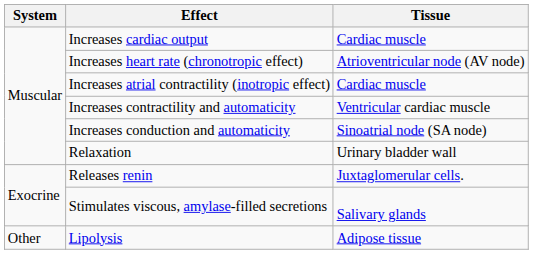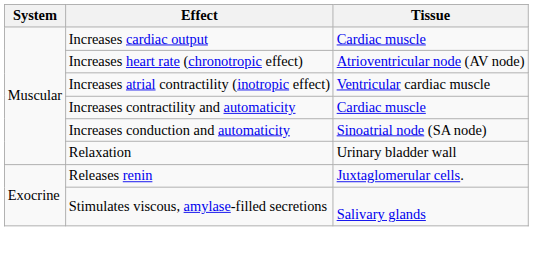Increases atrial contractility (inotropic effect) | Tissue: Cardiac muscle -> Ventricular cardiac muscle
Increases contractility and automaticity | Tissue: Ventricular cardiac muscle -> Cardiac muscle
- row: Other | Lipolysis | Adipose tissue
